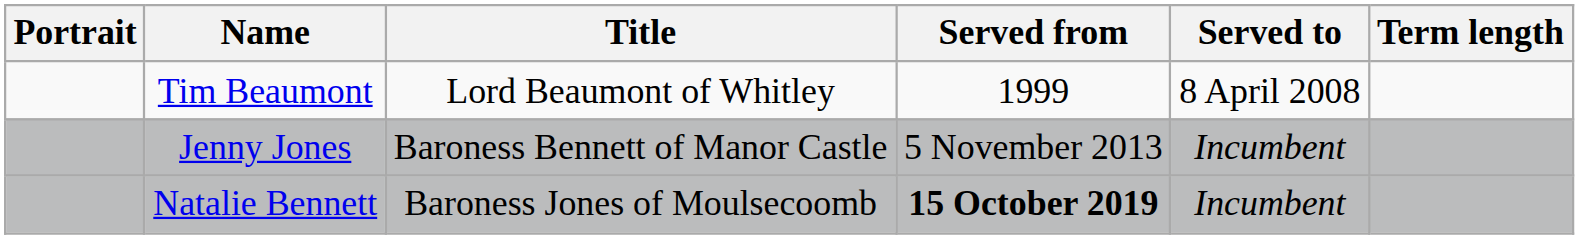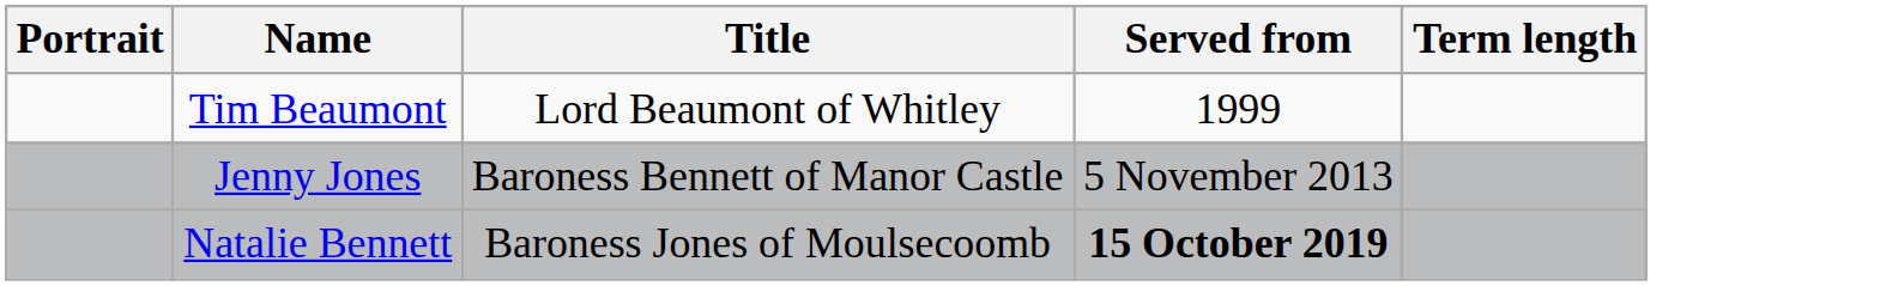- column: Served to | 8 April 2008 | Incumbent | Incumbent
